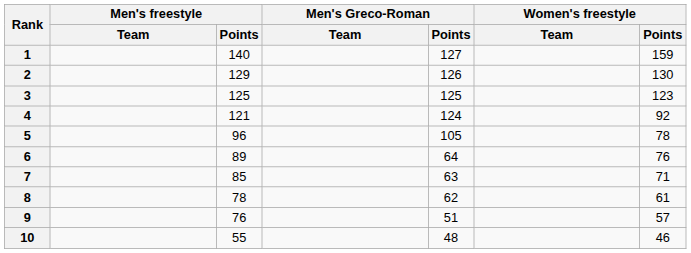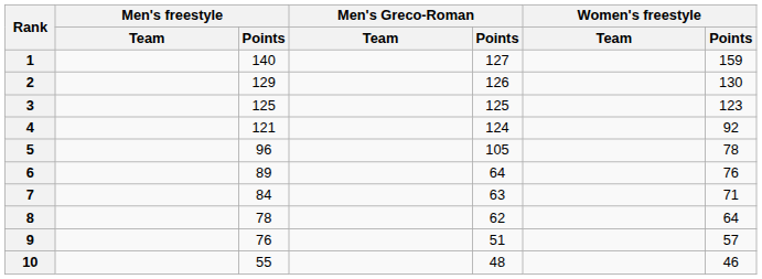7 | Men's freestyle / Points: 85 -> 84
8 | Women's freestyle / Points: 61 -> 64
